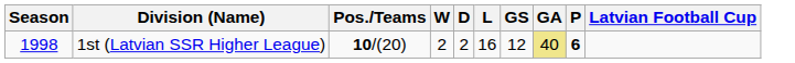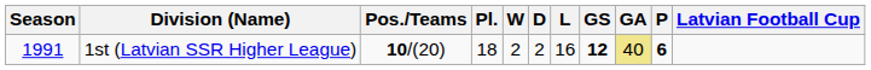+ column: Pl. | 18
1st (Latvian SSR Higher League) | Season: 1998 -> 1991
1st (Latvian SSR Higher League) | GS: normal -> bold
